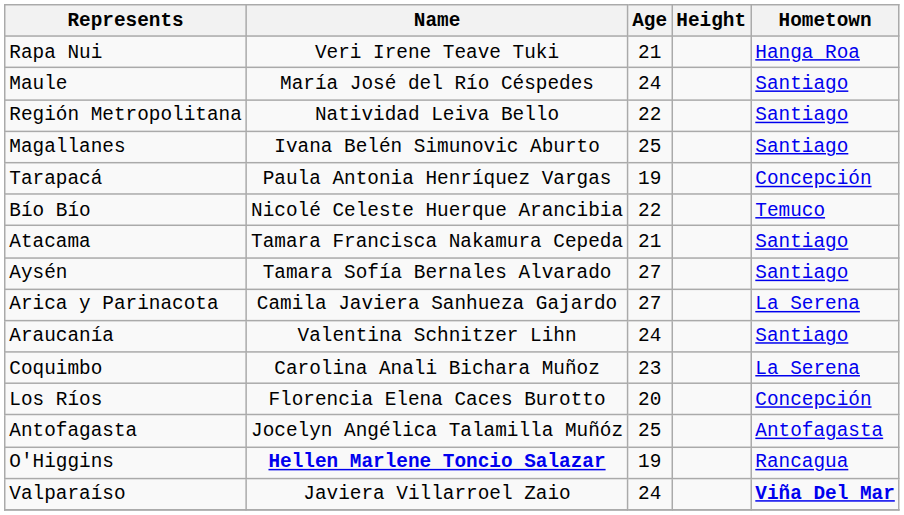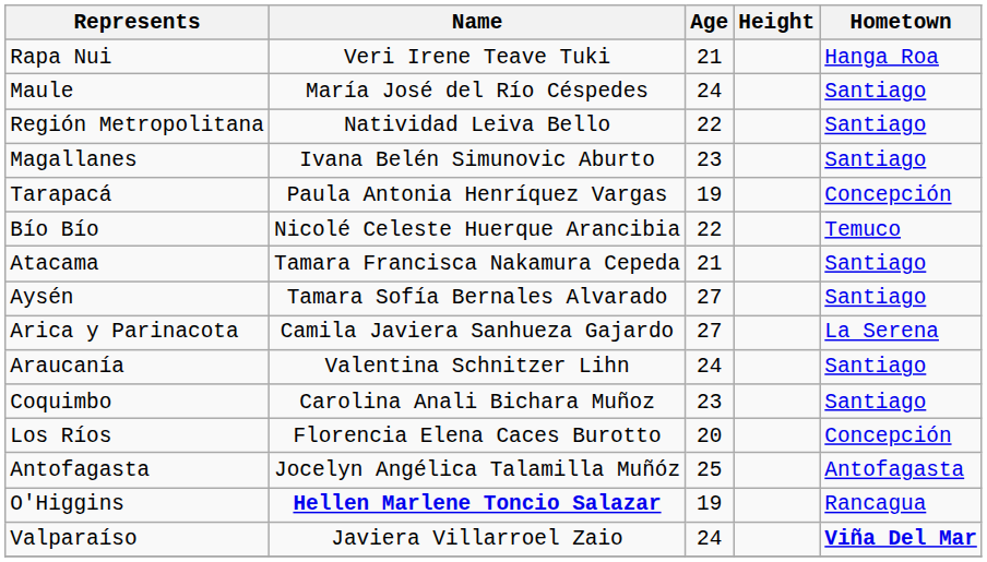Magallanes | Age: 25 -> 23
Coquimbo | Hometown: La Serena -> Santiago
